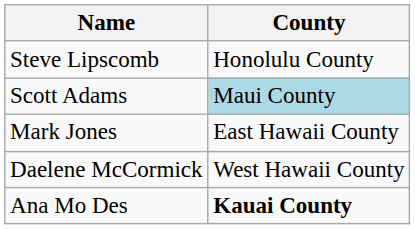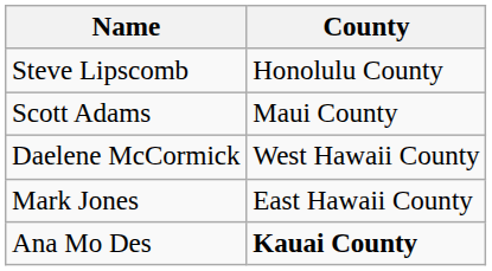Scott Adams | County: lightblue background -> no background
rows swapped: Daelene McCormick <-> Mark Jones
